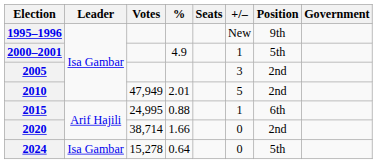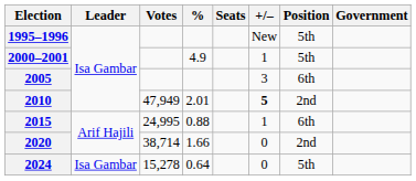1995–1996 | Position: 9th -> 5th
2005 | Position: 2nd -> 6th
2010 | +/–: normal -> bold
